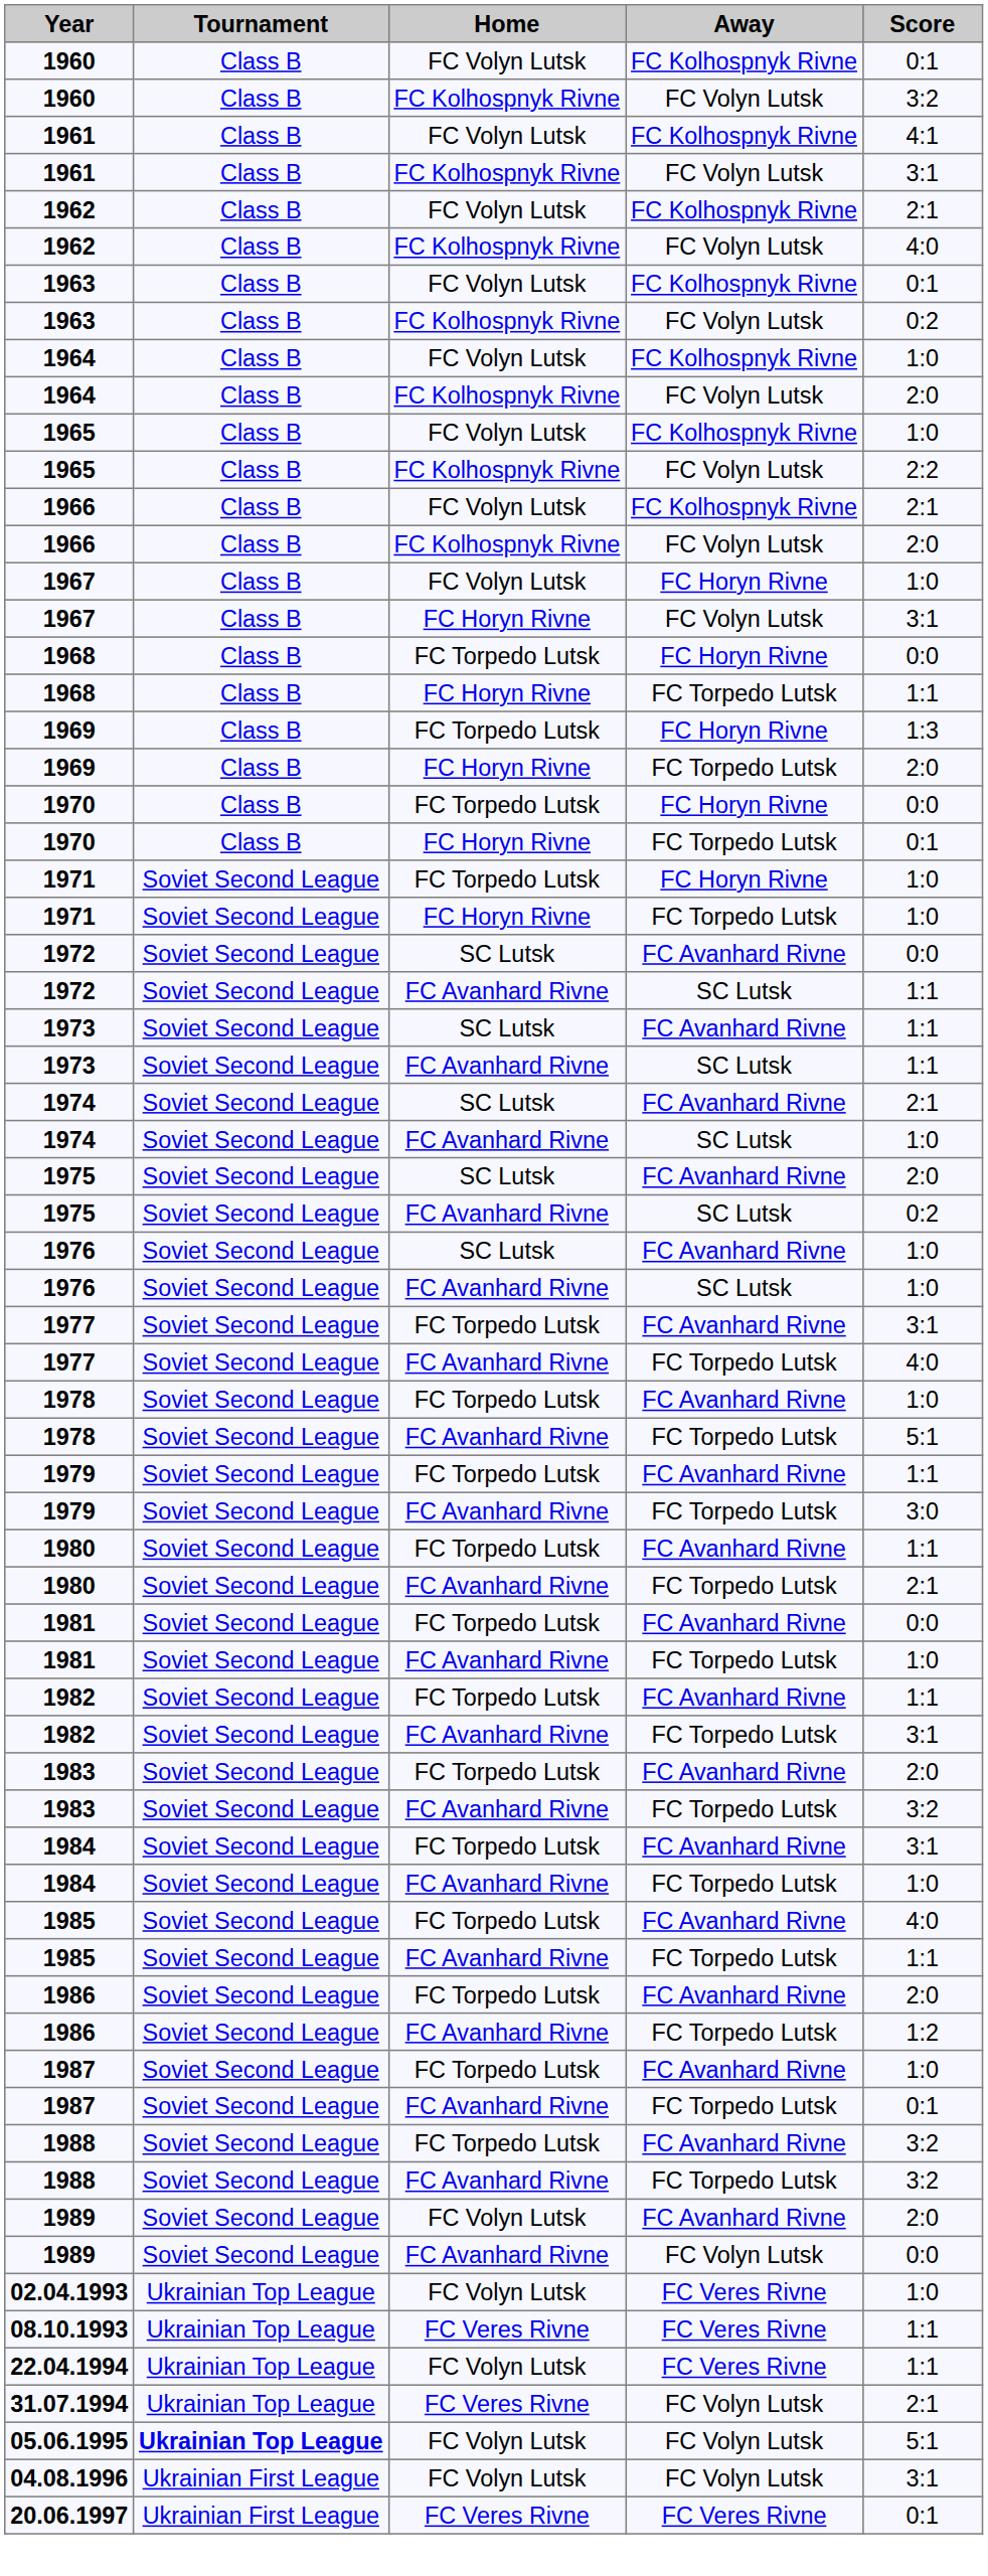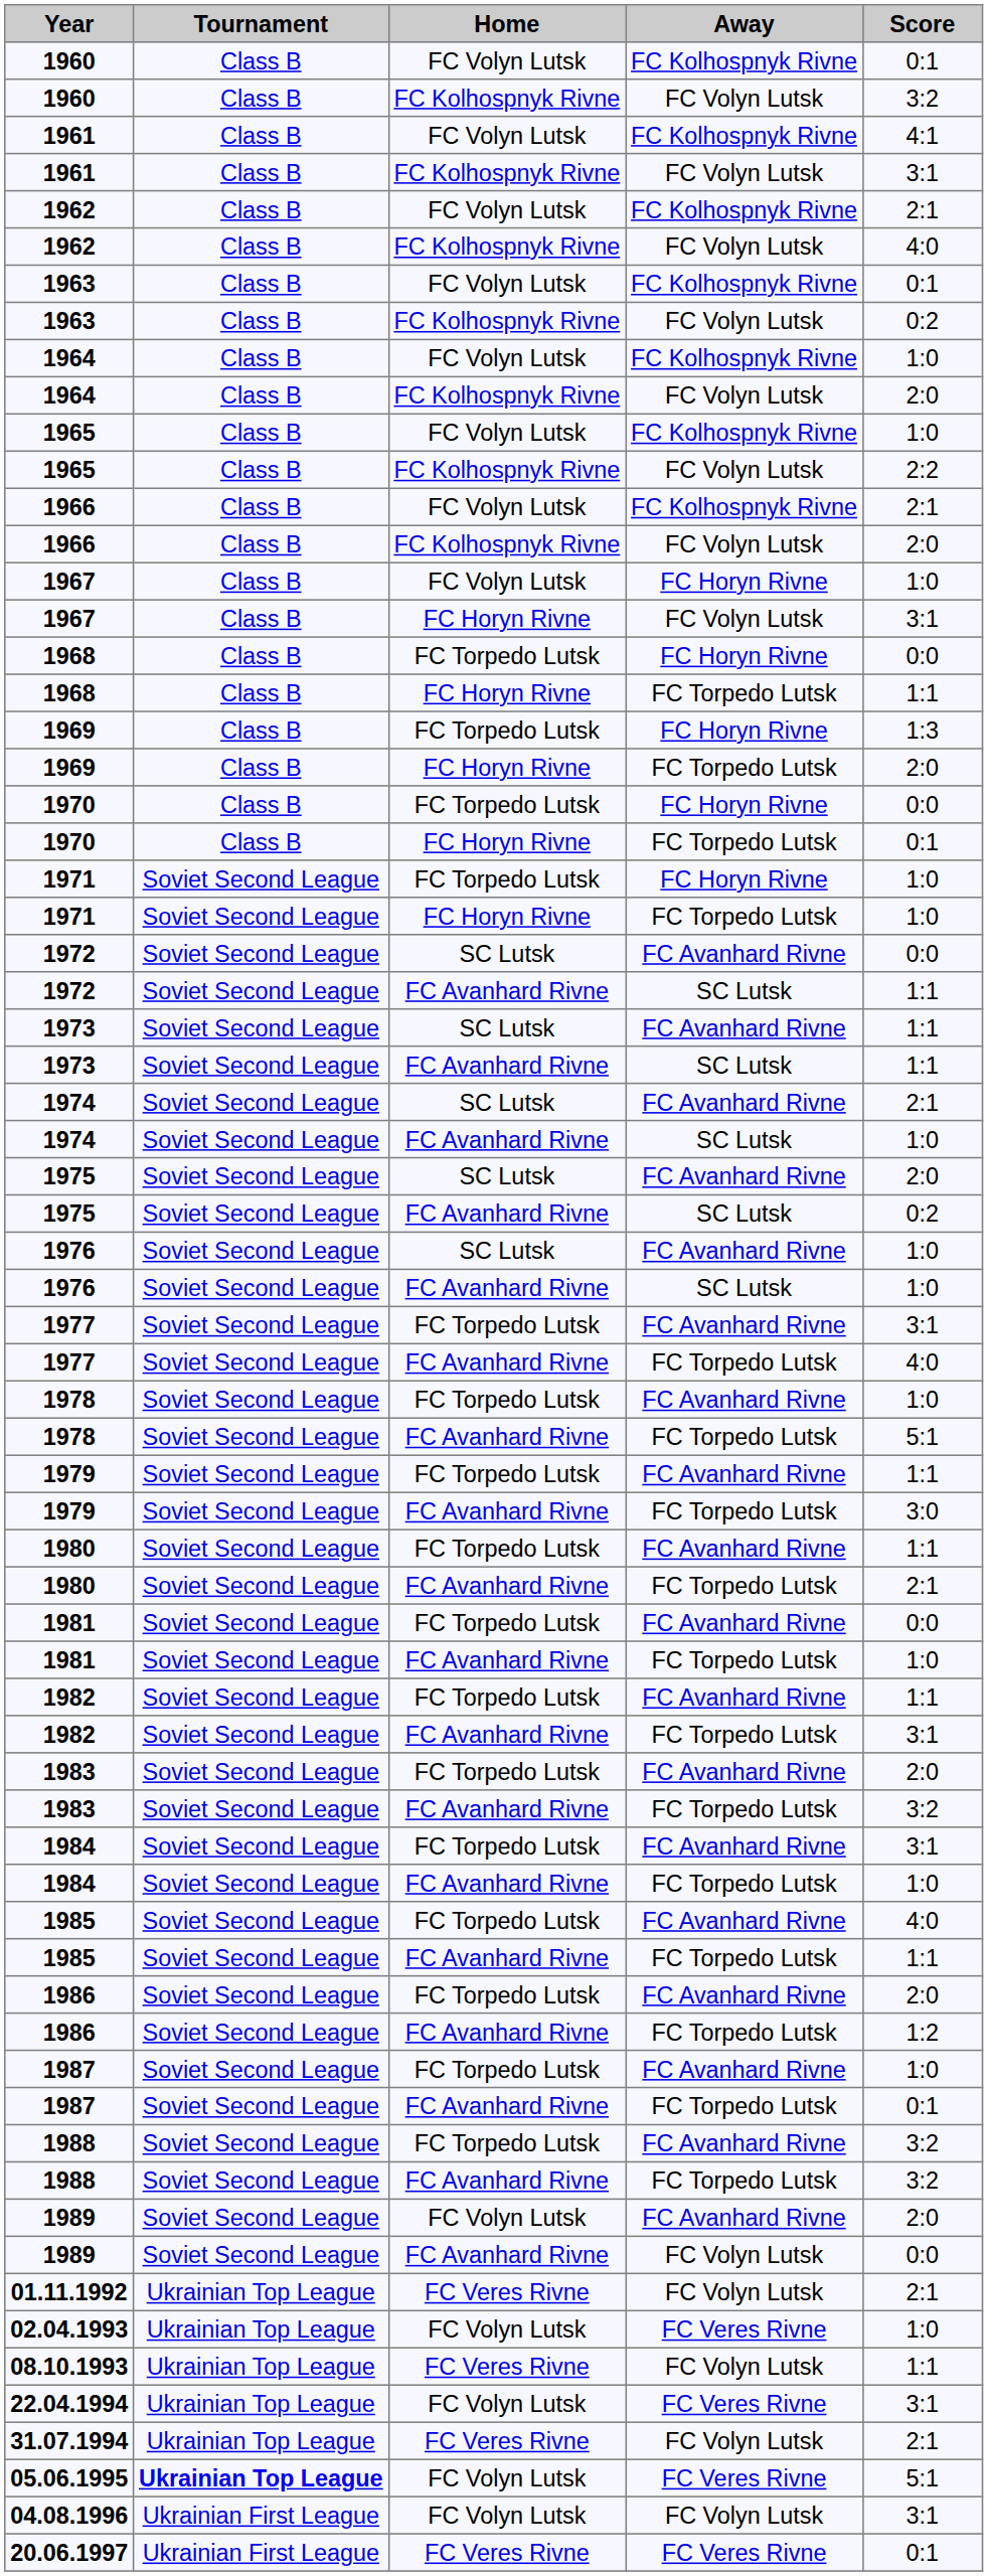+ row: 01.11.1992 | Ukrainian Top League | FC Veres Rivne | FC Volyn Lutsk | 2:1
08.10.1993 | Away: FC Veres Rivne -> FC Volyn Lutsk
22.04.1994 | Score: 1:1 -> 3:1
05.06.1995 | Away: FC Volyn Lutsk -> FC Veres Rivne
